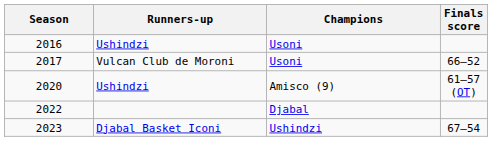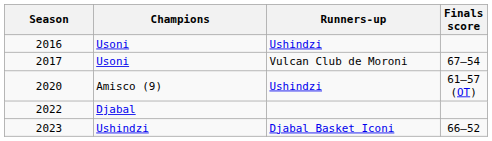columns swapped: Champions <-> Runners-up
2017 | Finals score: 66–52 -> 67–54
2023 | Finals score: 67–54 -> 66–52
